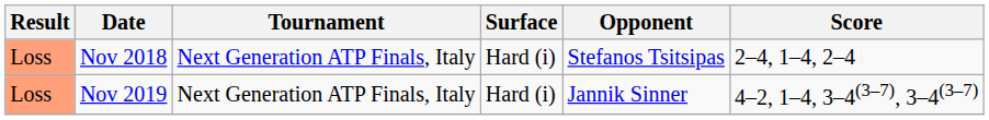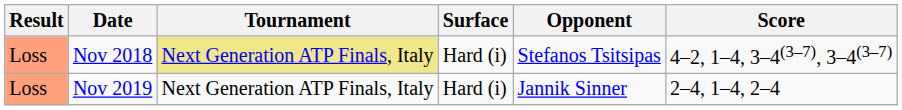Nov 2018 | Tournament: no background -> khaki background
Nov 2018 | Score: 2–4, 1–4, 2–4 -> 4–2, 1–4, 3–4(3–7), 3–4(3–7)
Nov 2019 | Score: 4–2, 1–4, 3–4(3–7), 3–4(3–7) -> 2–4, 1–4, 2–4
